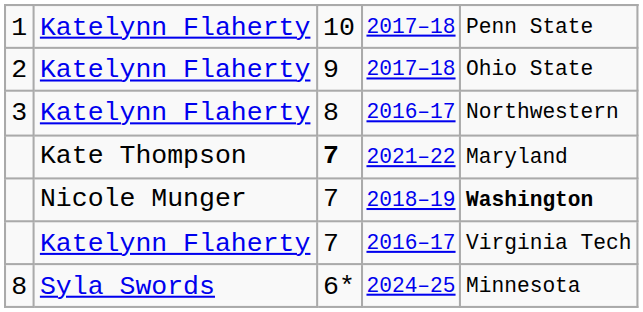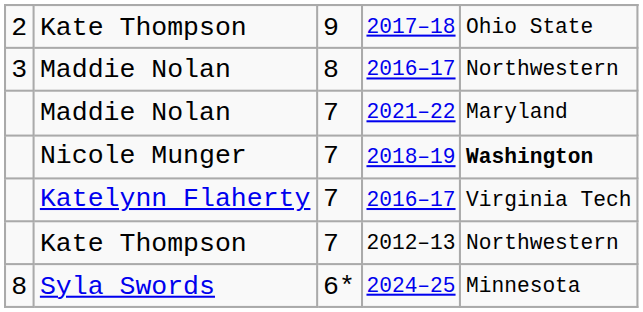- row: 1 | Katelynn Flaherty | 10 | 2017–18 | Penn State
2 / 2017–18 | column 2: Katelynn Flaherty -> Kate Thompson
3 / 2016–17 | column 2: Katelynn Flaherty -> Maddie Nolan
2021–22 | column 2: Kate Thompson -> Maddie Nolan
2021–22 | column 3: bold -> normal
+ row: Kate Thompson | 7 | 2012–13 | Northwestern
